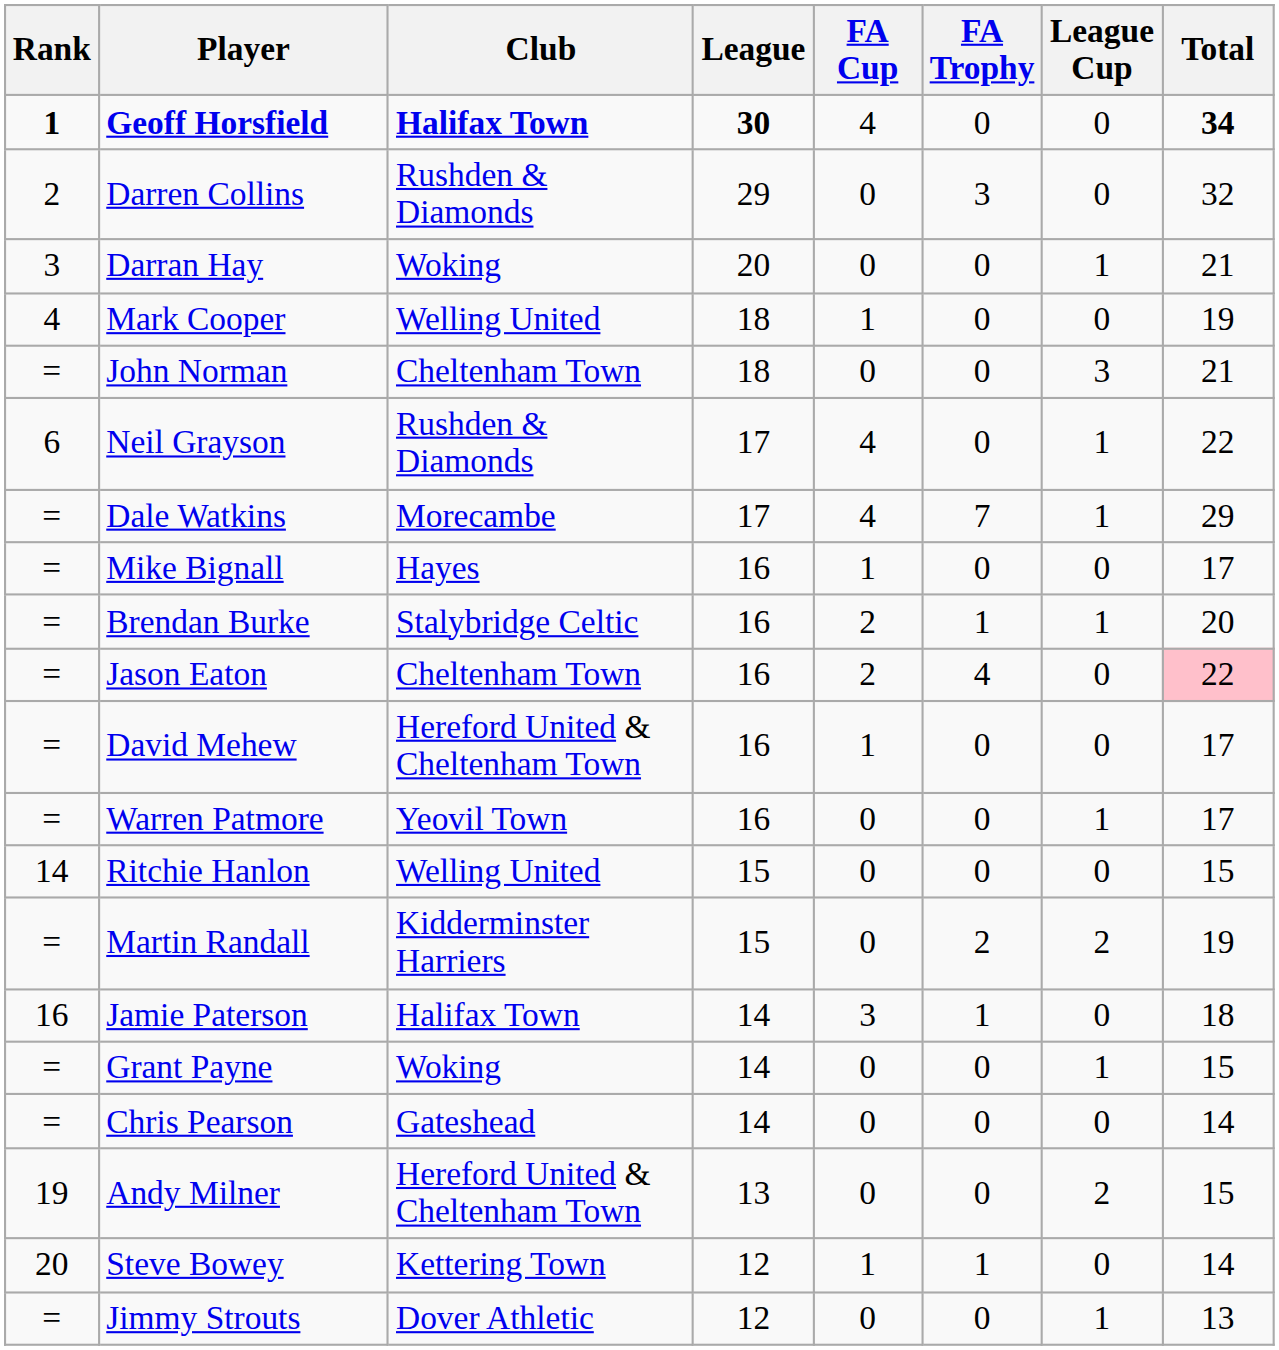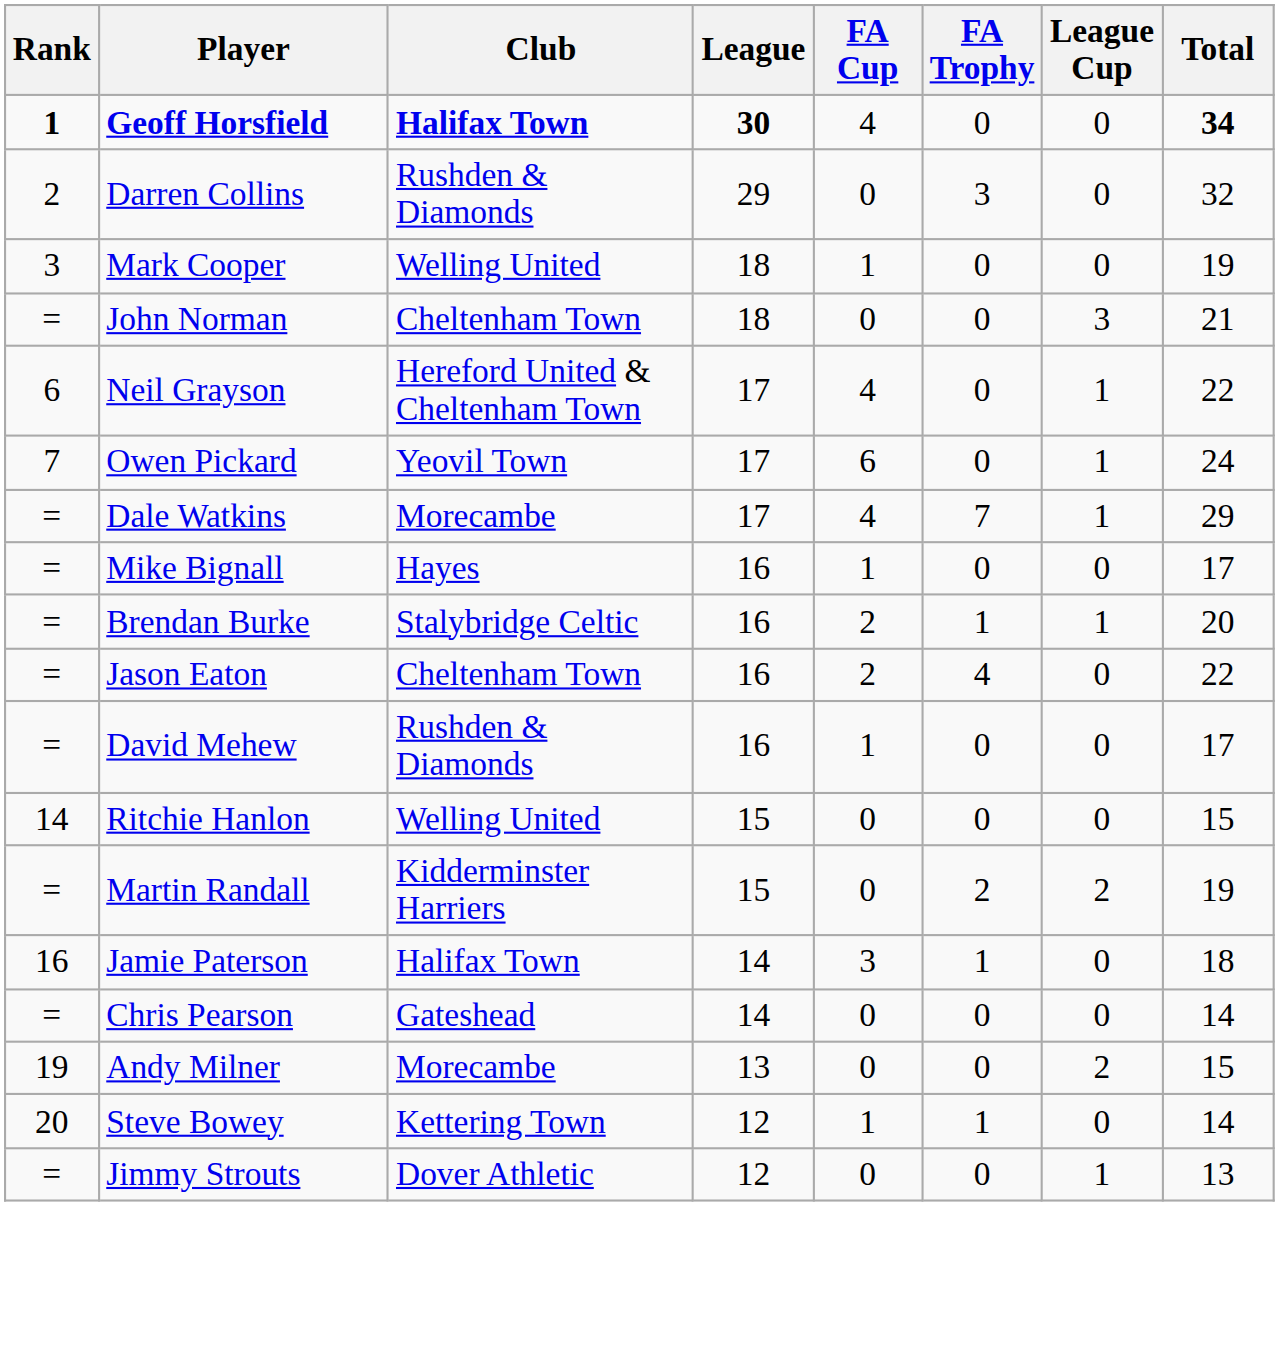- row: 3 | Darran Hay | Woking | 20 | 0 | 0 | 1 | 21
Mark Cooper | Rank: 4 -> 3
Neil Grayson | Club: Rushden & Diamonds -> Hereford United & Cheltenham Town
+ row: 7 | Owen Pickard | Yeovil Town | 17 | 6 | 0 | 1 | 24
Jason Eaton | Total: pink background -> no background
David Mehew | Club: Hereford United & Cheltenham Town -> Rushden & Diamonds
- row: = | Warren Patmore | Yeovil Town | 16 | 0 | 0 | 1 | 17
- row: = | Grant Payne | Woking | 14 | 0 | 0 | 1 | 15
Andy Milner | Club: Hereford United & Cheltenham Town -> Morecambe
